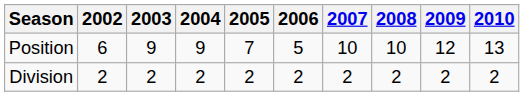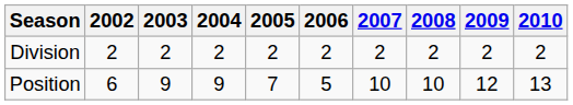rows swapped: Division <-> Position
